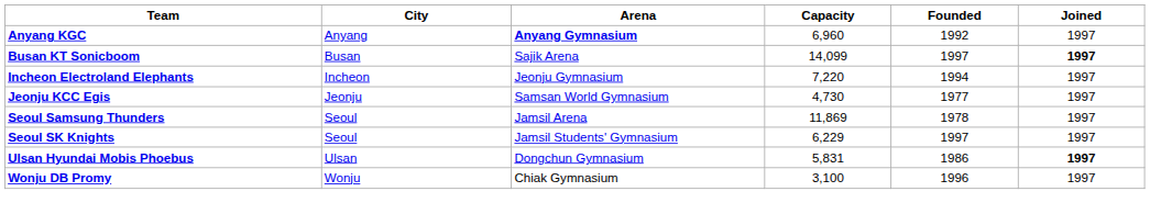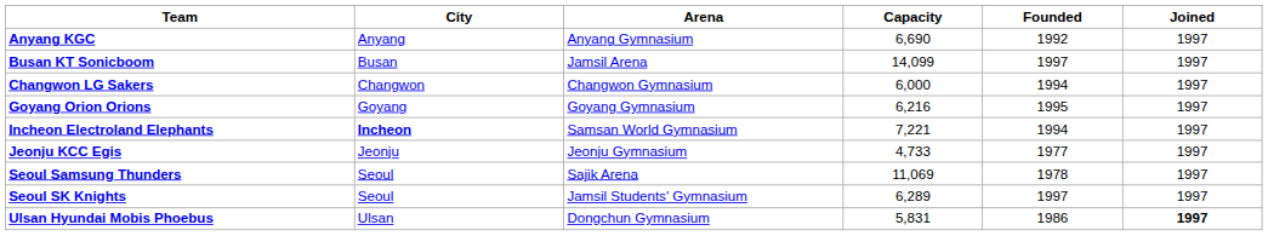Anyang KGC | Arena: bold -> normal
Anyang KGC | Capacity: 6,960 -> 6,690
Busan KT Sonicboom | Arena: Sajik Arena -> Jamsil Arena
Busan KT Sonicboom | Joined: bold -> normal
+ row: Changwon LG Sakers | Changwon | Changwon Gymnasium | 6,000 | 1994 | 1997
+ row: Goyang Orion Orions | Goyang | Goyang Gymnasium | 6,216 | 1995 | 1997
Incheon Electroland Elephants | City: normal -> bold
Incheon Electroland Elephants | Arena: Jeonju Gymnasium -> Samsan World Gymnasium
Incheon Electroland Elephants | Capacity: 7,220 -> 7,221
Jeonju KCC Egis | Arena: Samsan World Gymnasium -> Jeonju Gymnasium
Jeonju KCC Egis | Capacity: 4,730 -> 4,733
Seoul Samsung Thunders | Arena: Jamsil Arena -> Sajik Arena
Seoul Samsung Thunders | Capacity: 11,869 -> 11,069
Seoul SK Knights | Capacity: 6,229 -> 6,289
- row: Wonju DB Promy | Wonju | Chiak Gymnasium | 3,100 | 1996 | 1997
